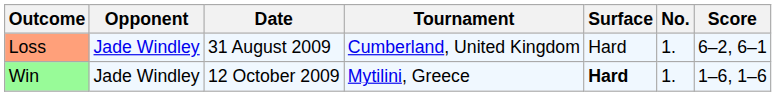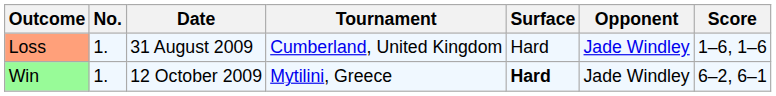columns swapped: No. <-> Opponent
Loss | Score: 6–2, 6–1 -> 1–6, 1–6
Win | Score: 1–6, 1–6 -> 6–2, 6–1
